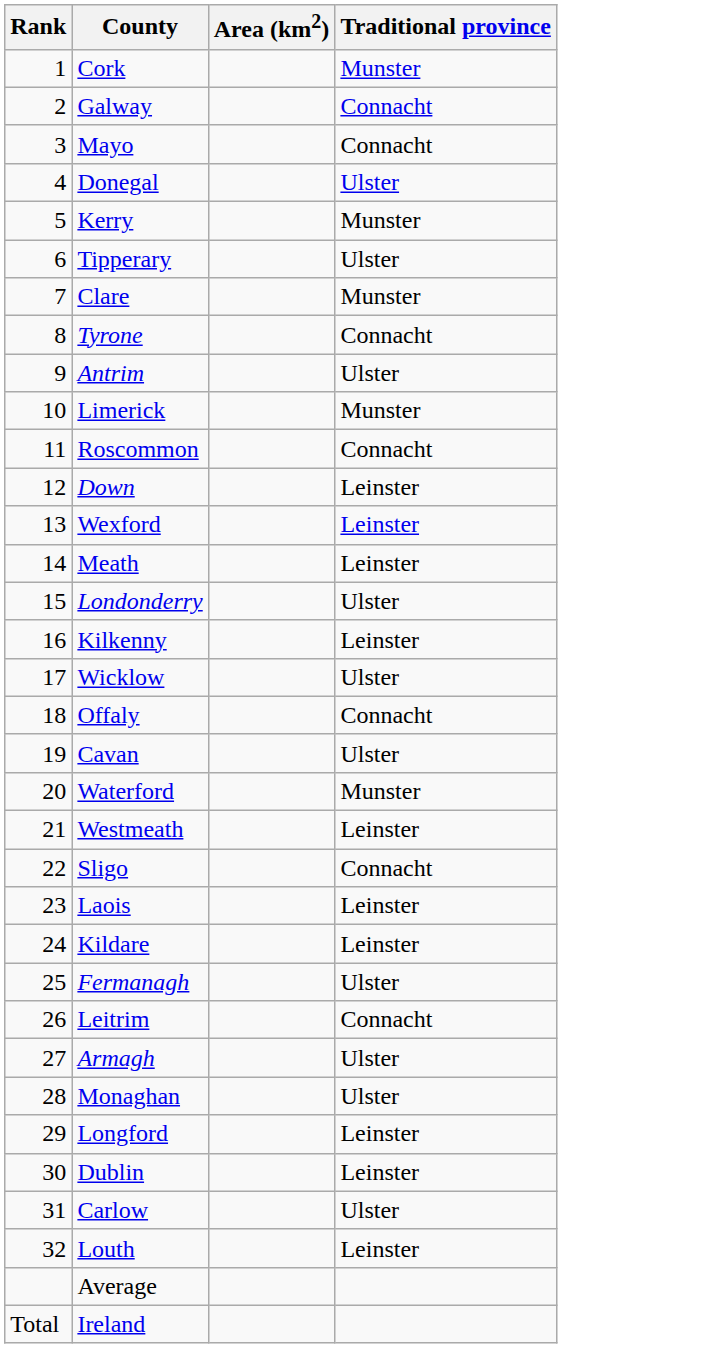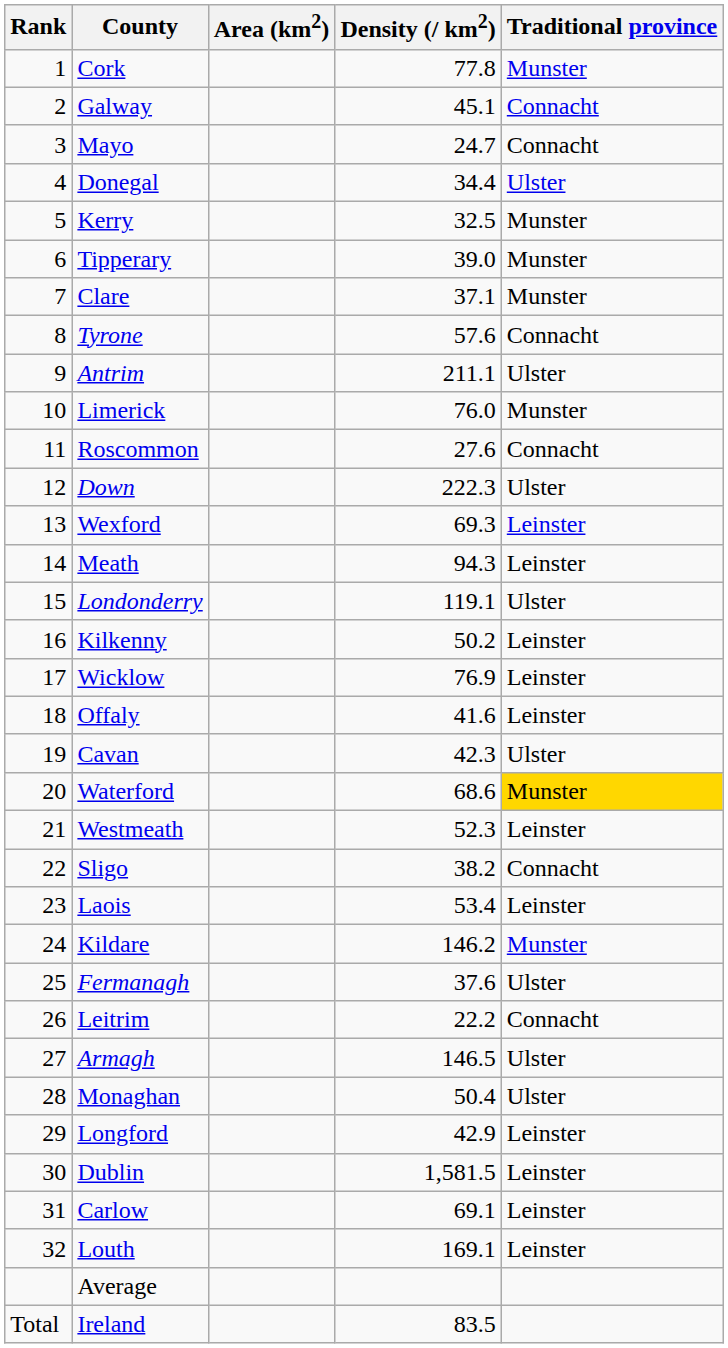+ column: Density (/ km2) | 77.8 | 45.1 | 24.7 | 34.4 | 32.5 | 39.0 | 37.1 | 57.6 | 211.1 | 76.0 | 27.6 | 222.3 | 69.3 | 94.3 | 119.1 | 50.2 | 76.9 | 41.6 | 42.3 | 68.6 | 52.3 | 38.2 | 53.4 | 146.2 | 37.6 | 22.2 | 146.5 | 50.4 | 42.9 | 1,581.5 | 69.1 | 169.1 | 83.5
Tipperary | Traditional province: Ulster -> Munster
Down | Traditional province: Leinster -> Ulster
Wicklow | Traditional province: Ulster -> Leinster
Offaly | Traditional province: Connacht -> Leinster
Waterford | Traditional province: no background -> gold background
Kildare | Traditional province: Leinster -> Munster
Carlow | Traditional province: Ulster -> Leinster
